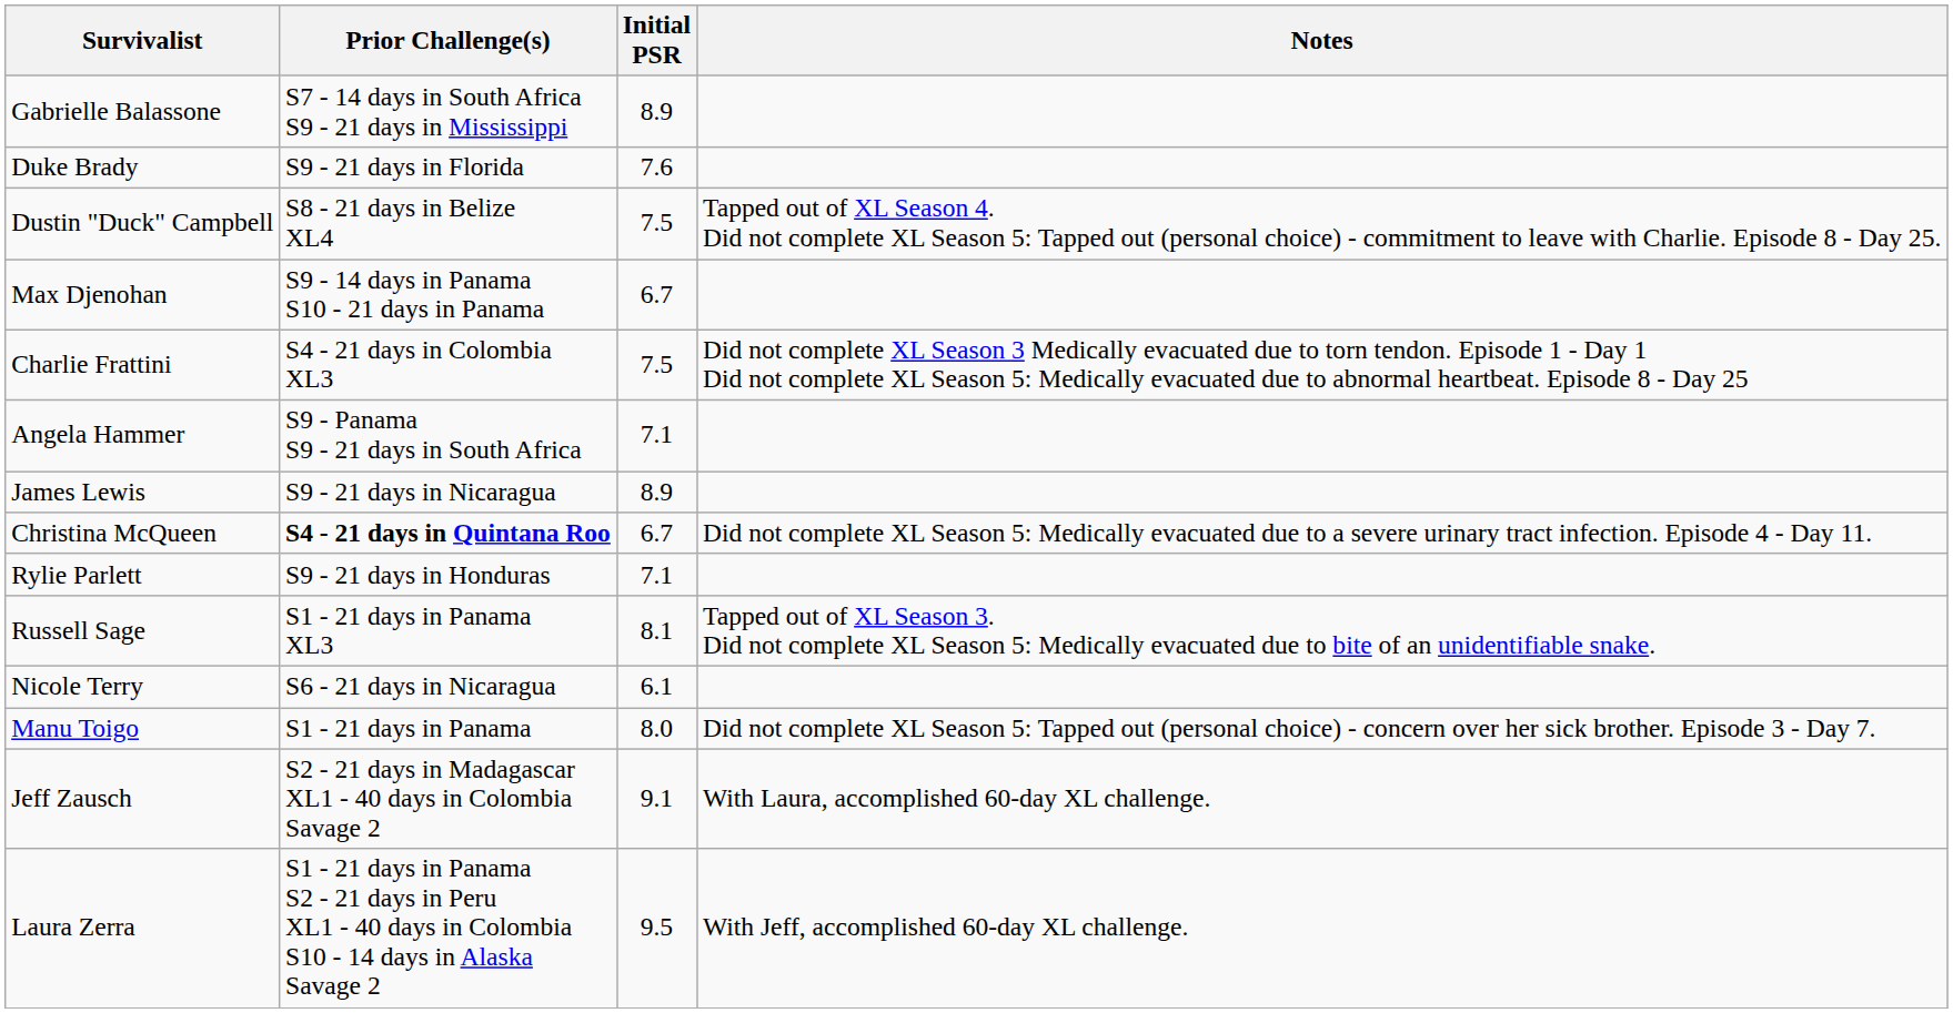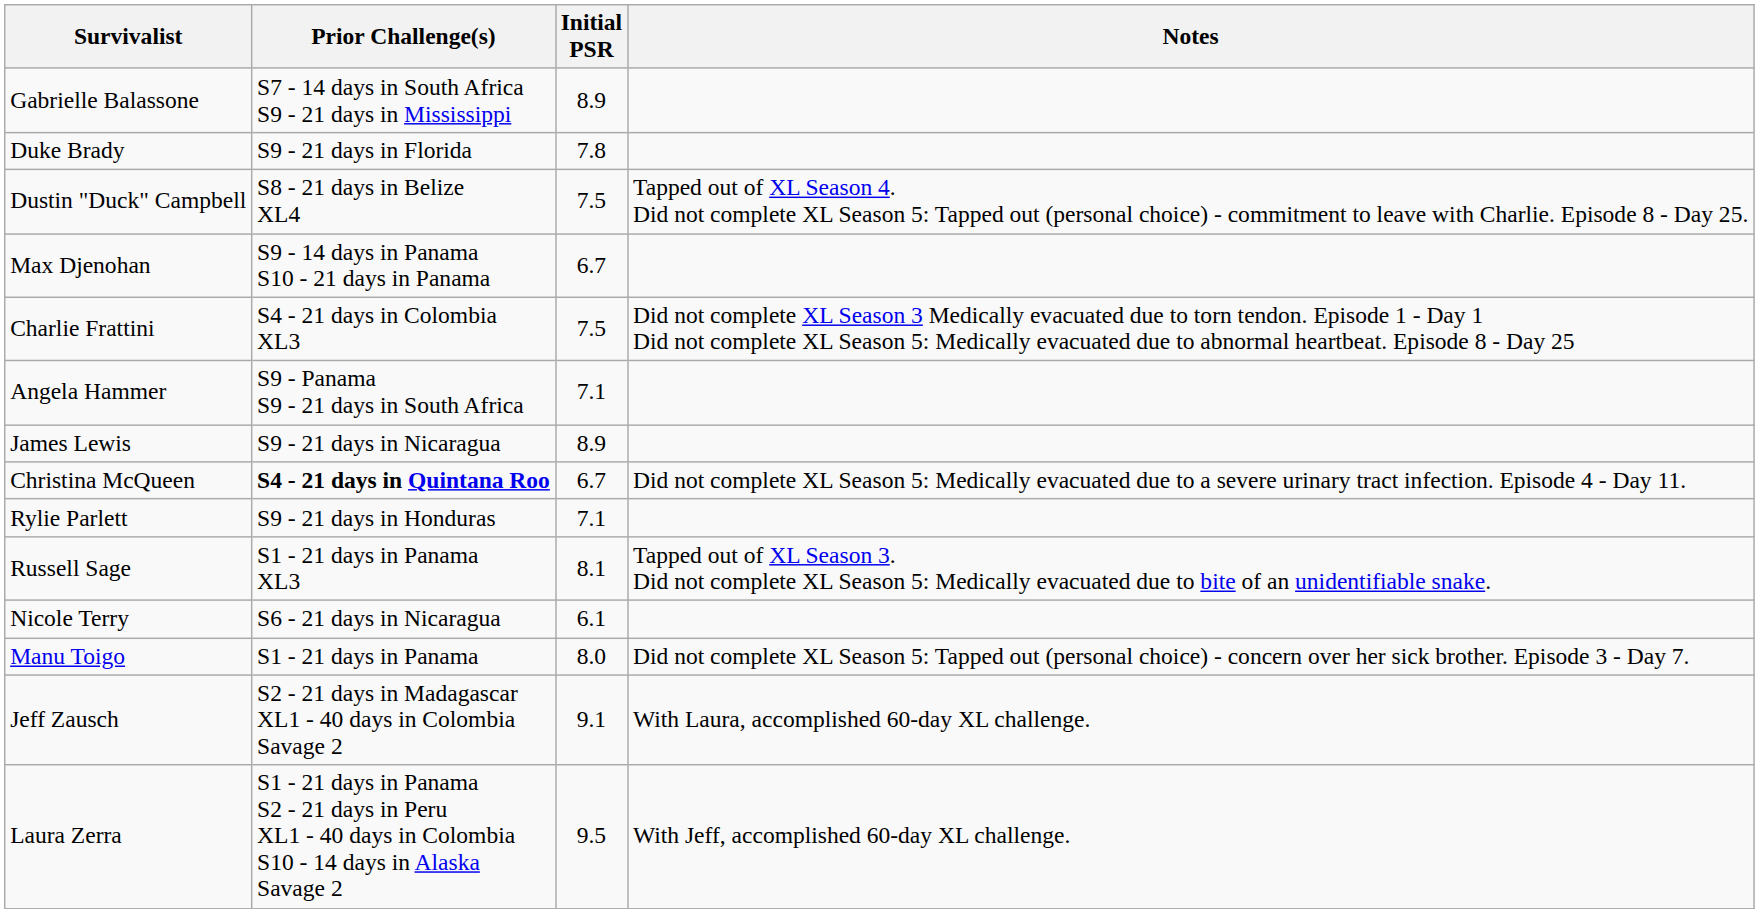Duke Brady | Initial PSR: 7.6 -> 7.8
